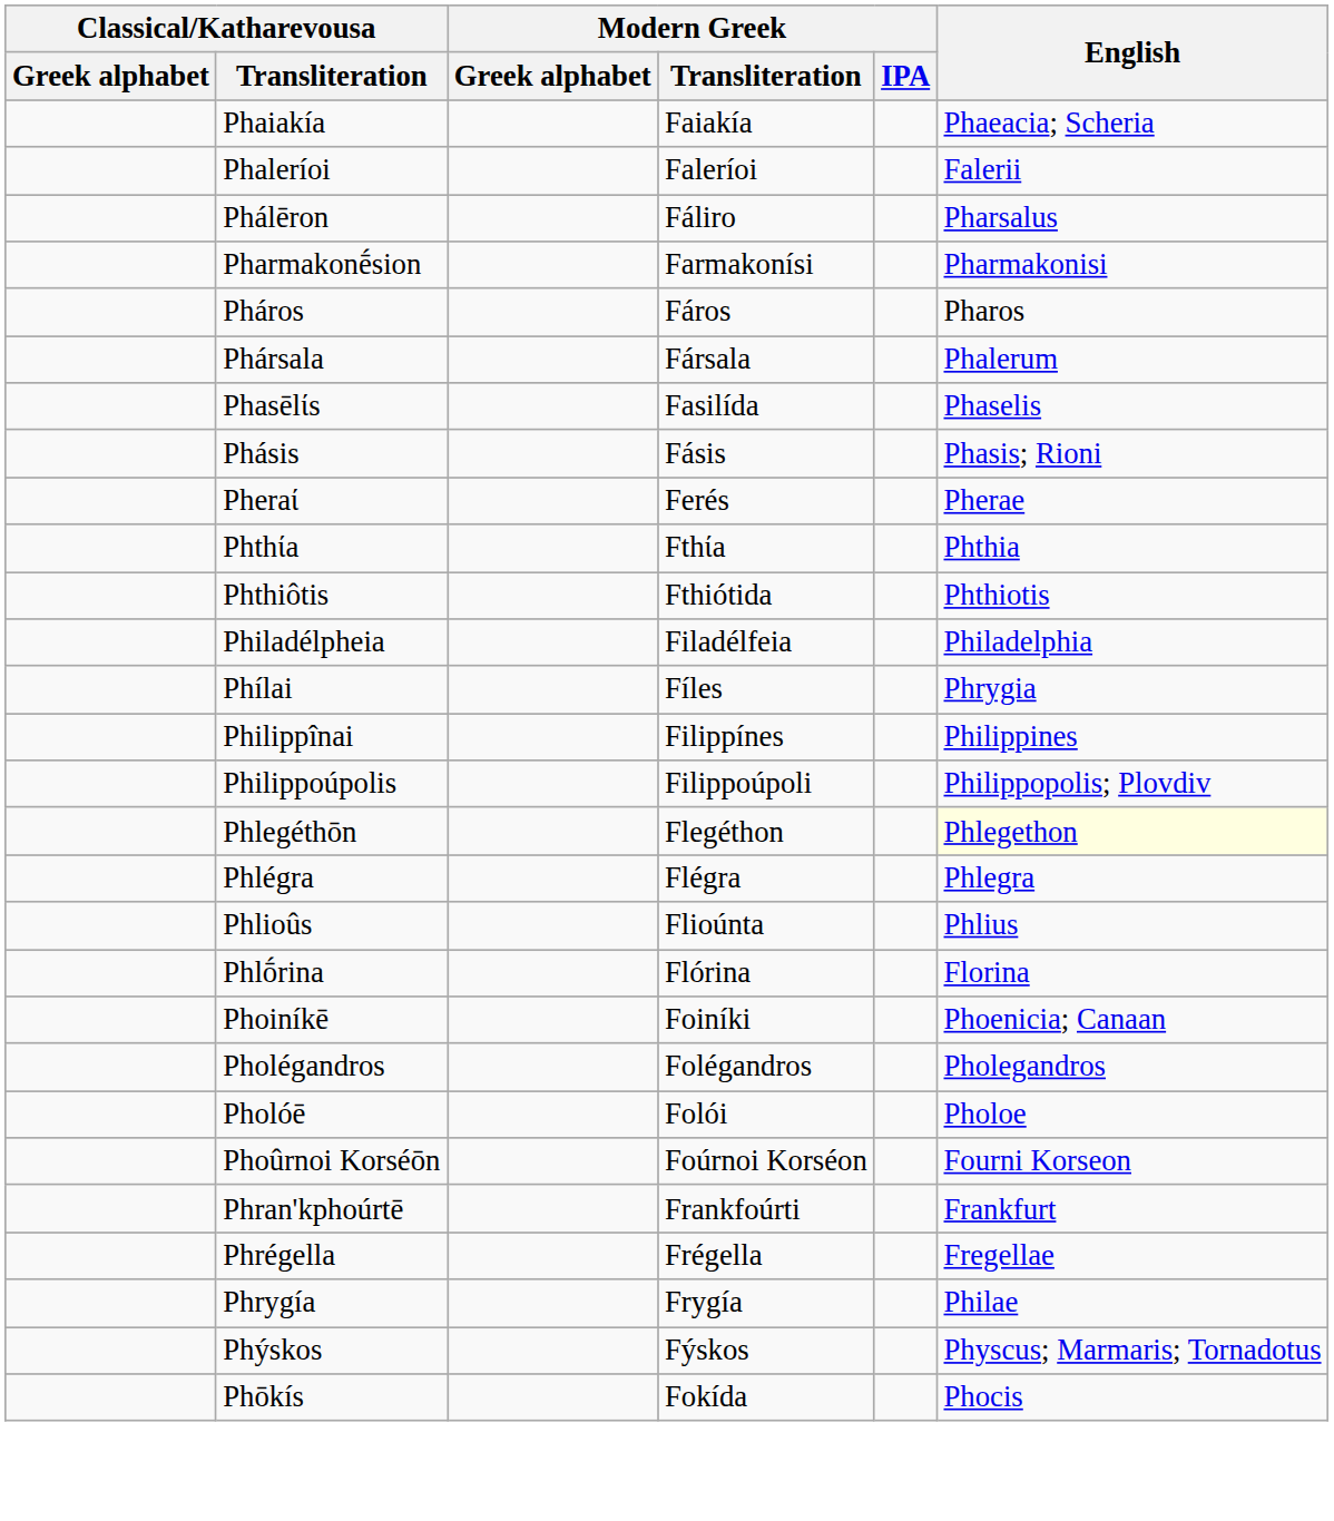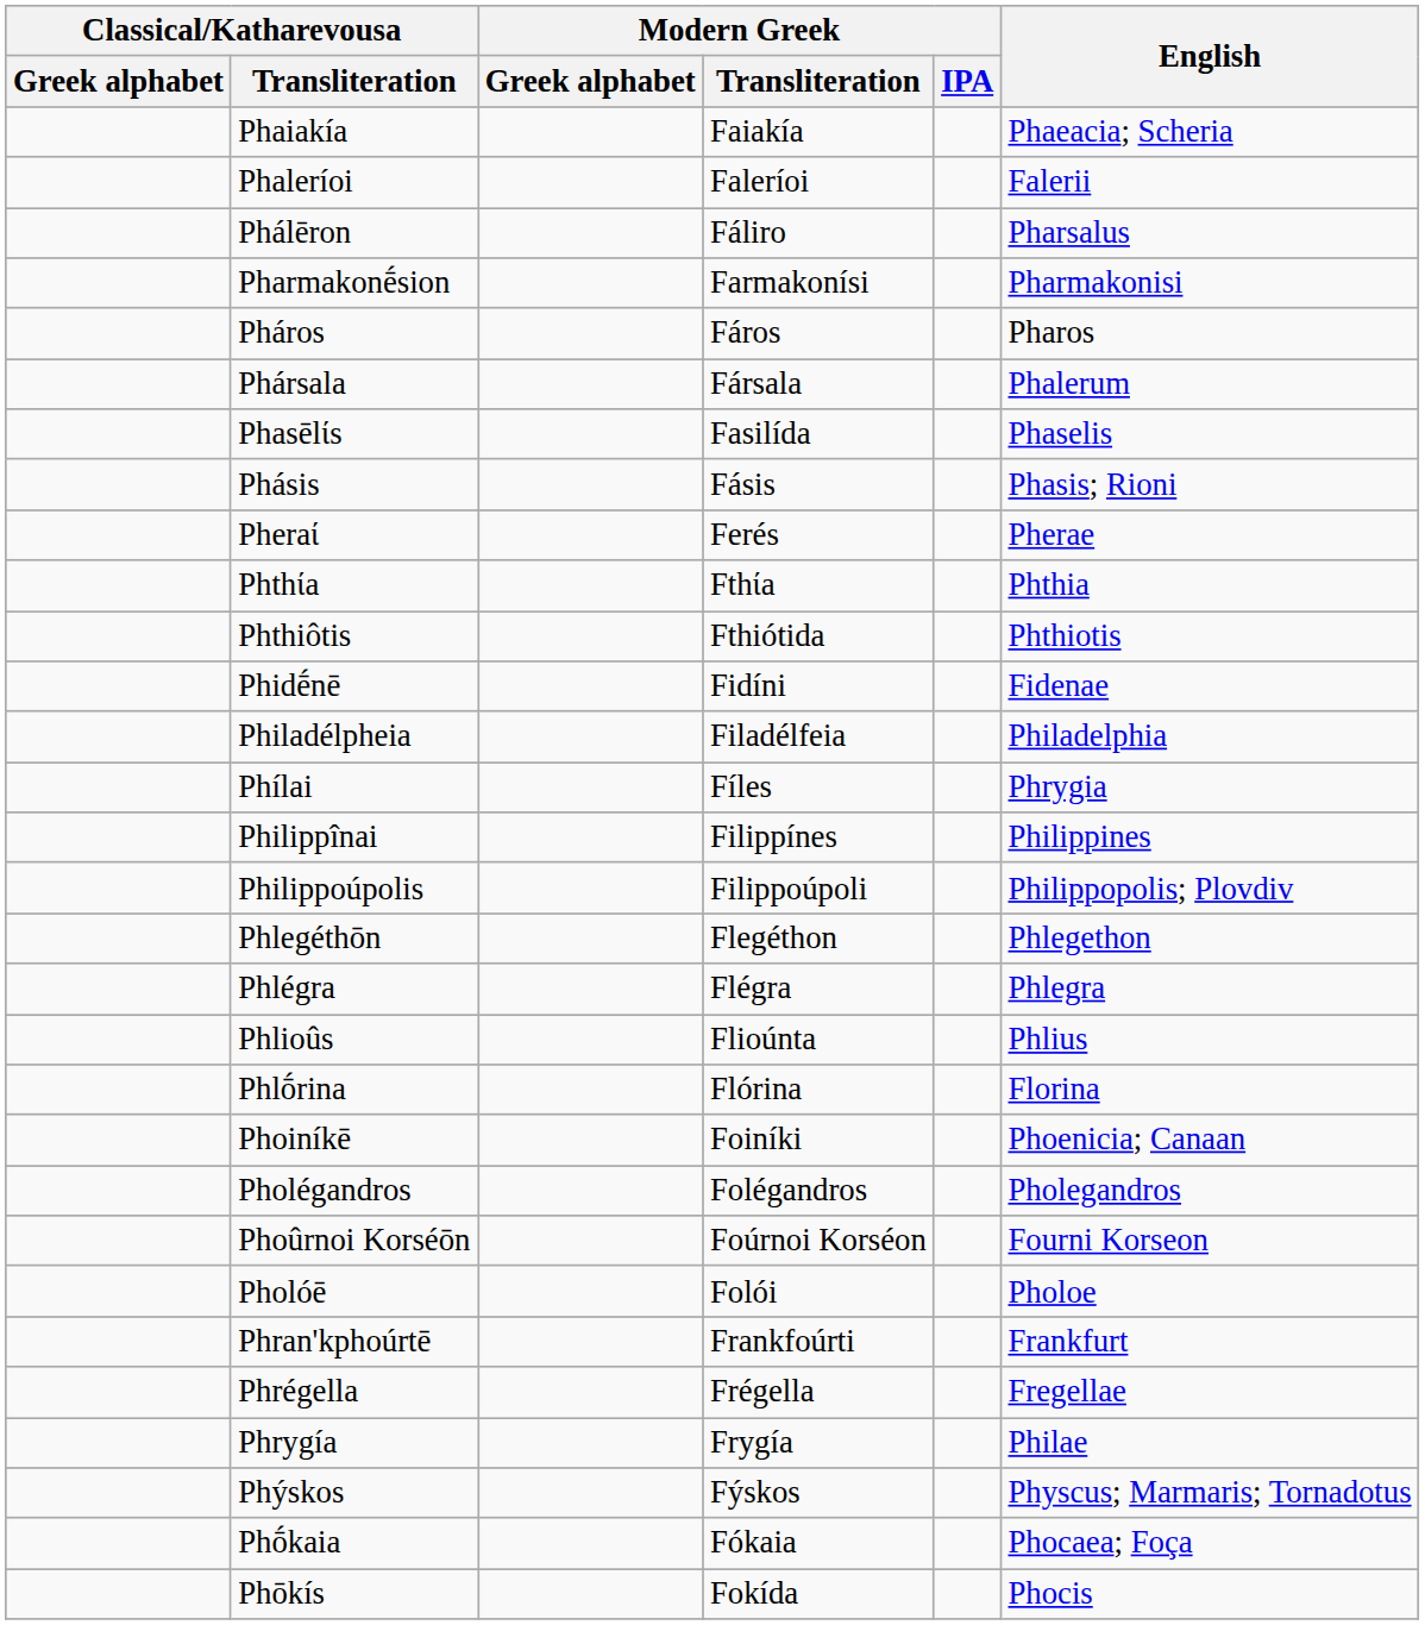+ row: Phidḗnē | Fidíni | Fidenae
Phlegéthōn | English: lightyellow background -> no background
rows swapped: Pholóē <-> Phoûrnoi Korséōn
+ row: Phṓkaia | Fókaia | Phocaea; Foça
